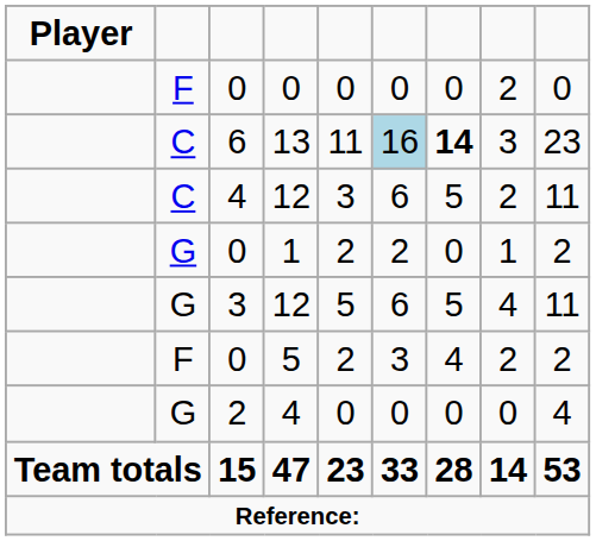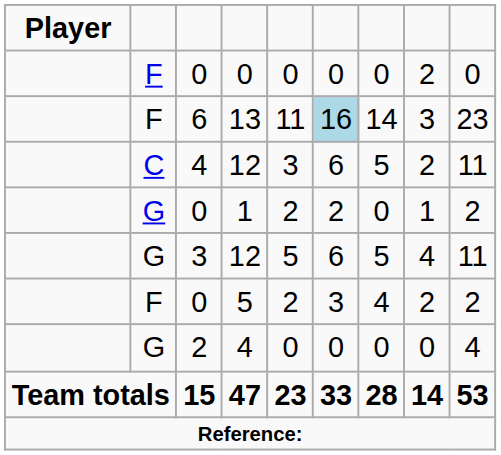13 | column 2: C -> F
13 | column 7: bold -> normal
